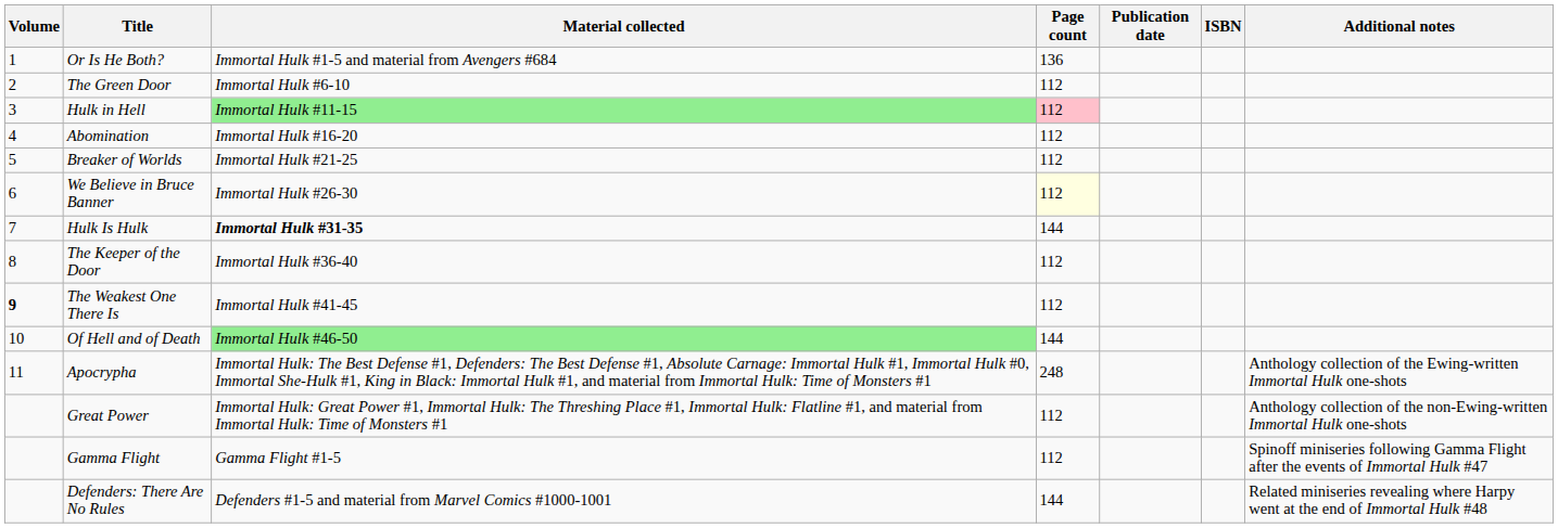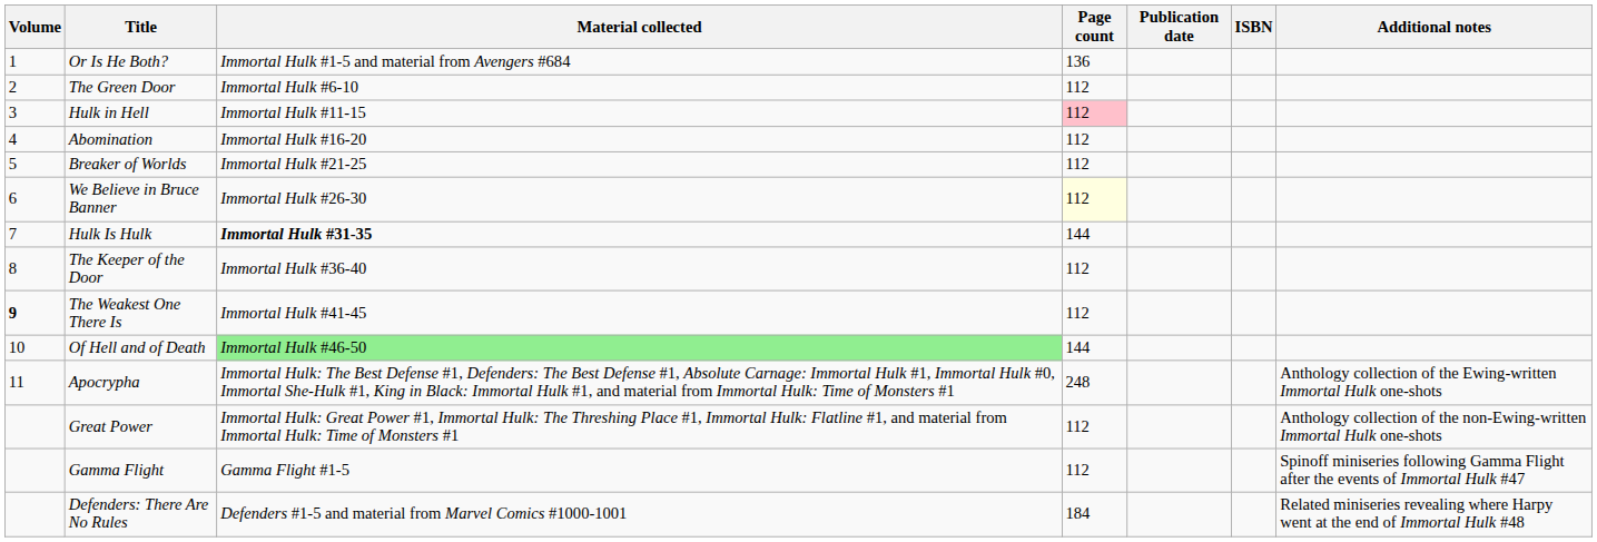Hulk in Hell | Material collected: lightgreen background -> no background
Defenders: There Are No Rules | Page count: 144 -> 184
